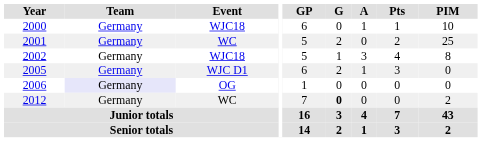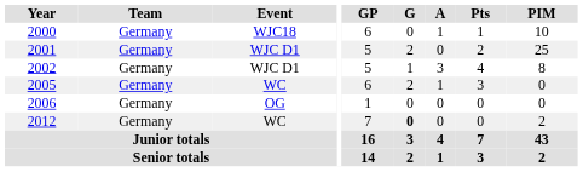2001 | Event: WC -> WJC D1
2002 | Event: WJC18 -> WJC D1
2005 | Event: WJC D1 -> WC
2006 | Team: lavender background -> no background
